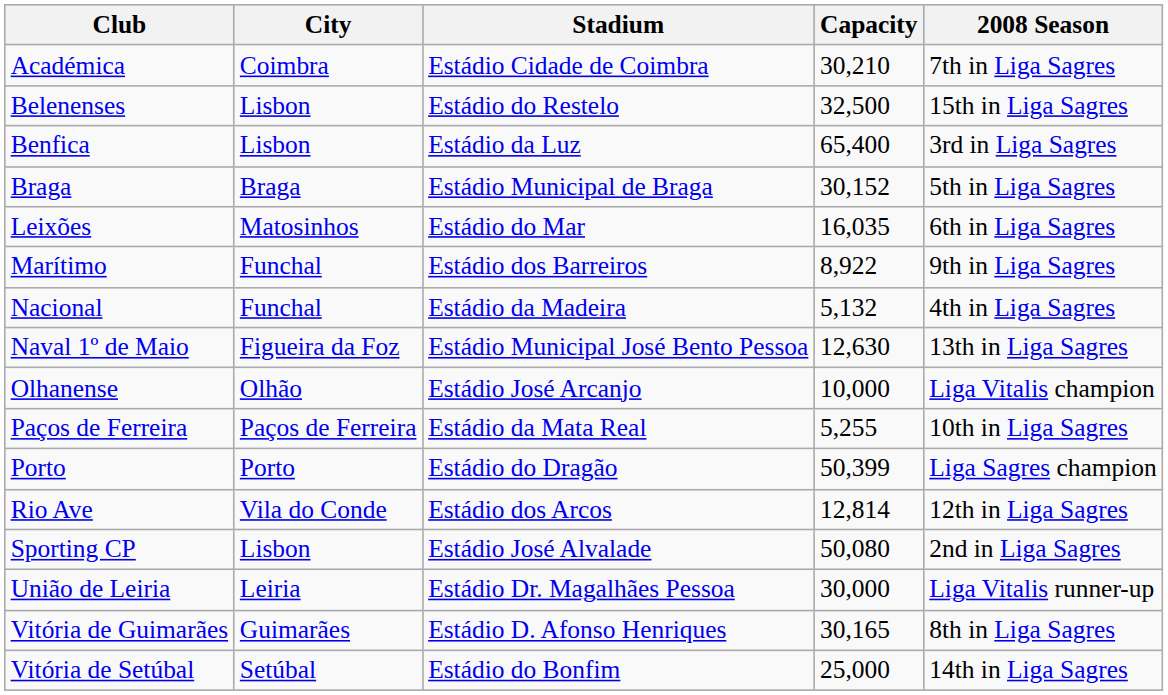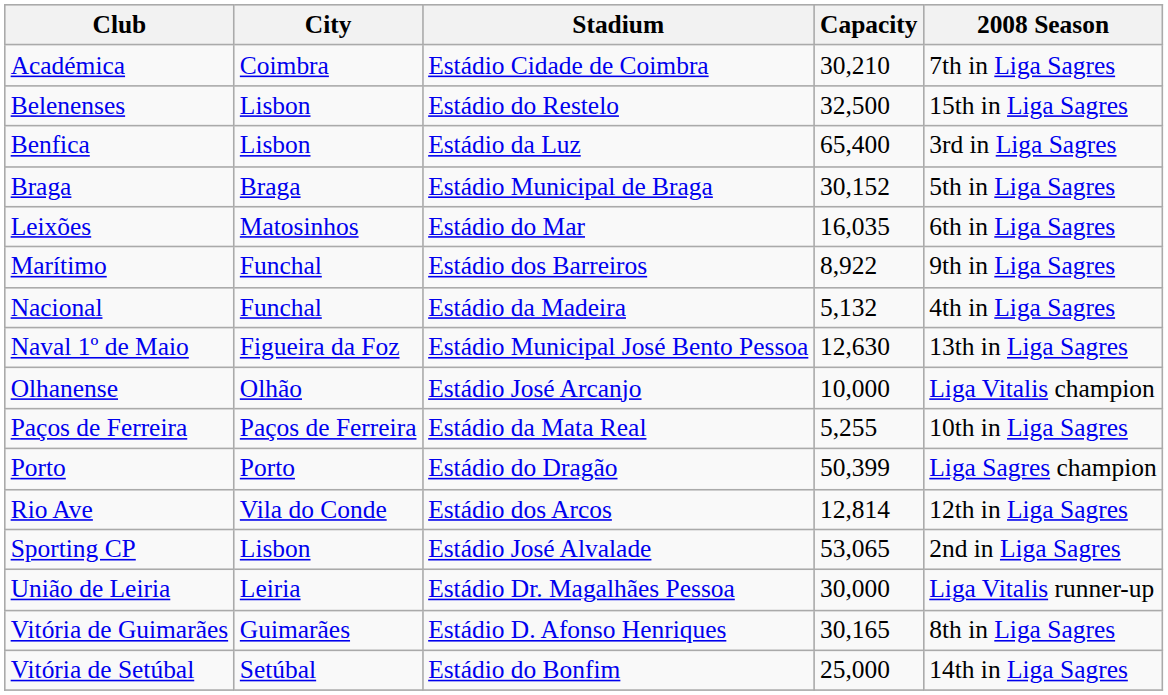Sporting CP | Capacity: 50,080 -> 53,065
